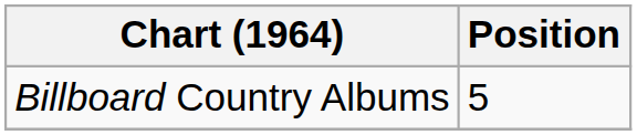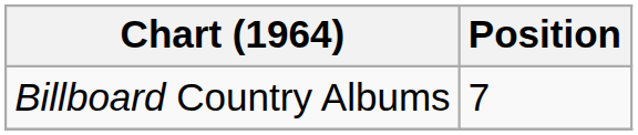Billboard Country Albums | Position: 5 -> 7
